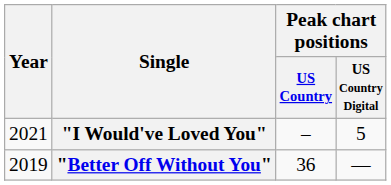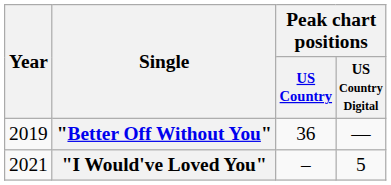rows swapped: "Better Off Without You" <-> "I Would've Loved You"
